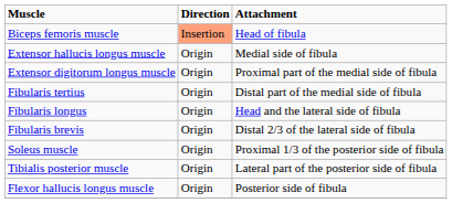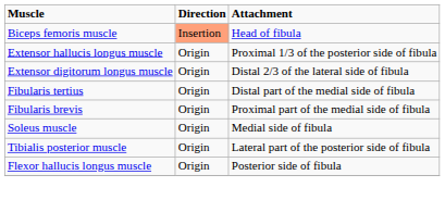Extensor hallucis longus muscle | Attachment: Medial side of fibula -> Proximal 1/3 of the posterior side of fibula
Extensor digitorum longus muscle | Attachment: Proximal part of the medial side of fibula -> Distal 2/3 of the lateral side of fibula
- row: Fibularis longus | Origin | Head and the lateral side of fibula
Fibularis brevis | Attachment: Distal 2/3 of the lateral side of fibula -> Proximal part of the medial side of fibula
Soleus muscle | Attachment: Proximal 1/3 of the posterior side of fibula -> Medial side of fibula
